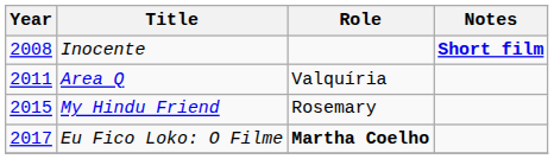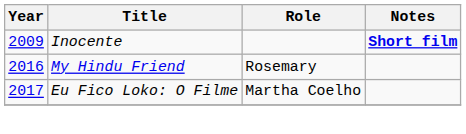Inocente | Year: 2008 -> 2009
- row: 2011 | Area Q | Valquíria
My Hindu Friend | Year: 2015 -> 2016
Eu Fico Loko: O Filme | Role: bold -> normal
